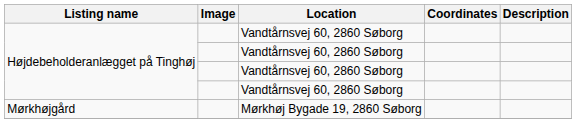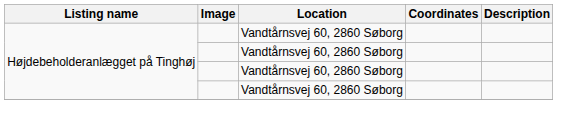- row: Mørkhøjgård | Mørkhøj Bygade 19, 2860 Søborg
